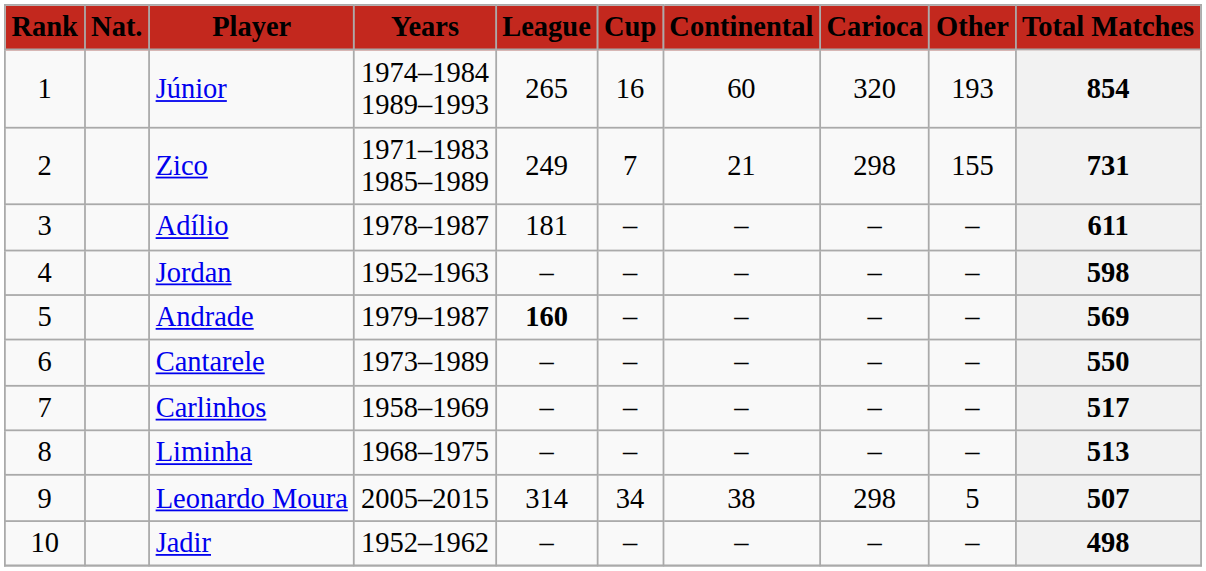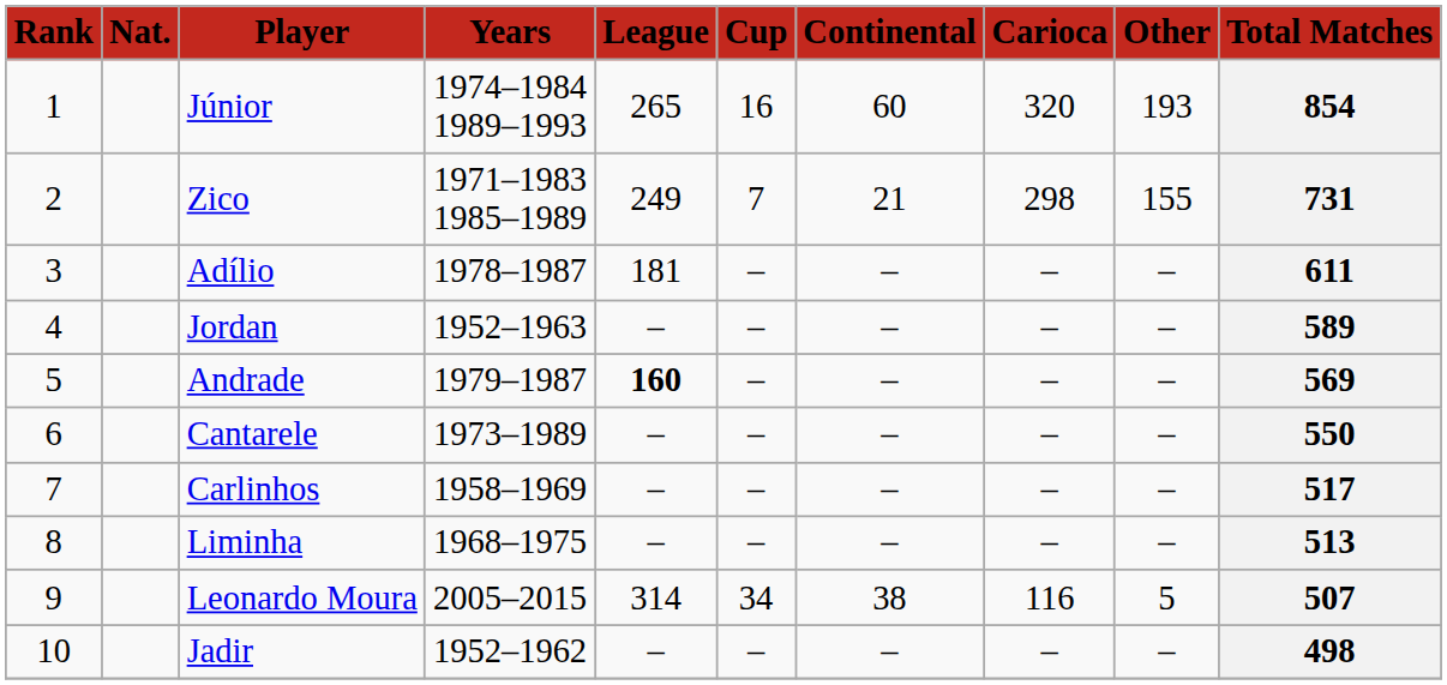Jordan | column 10: 598 -> 589
Leonardo Moura | column 8: 298 -> 116
